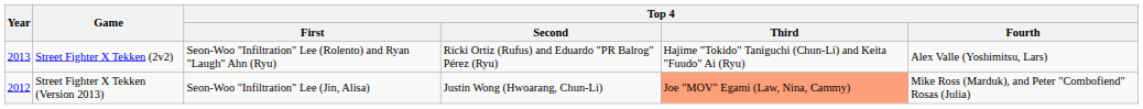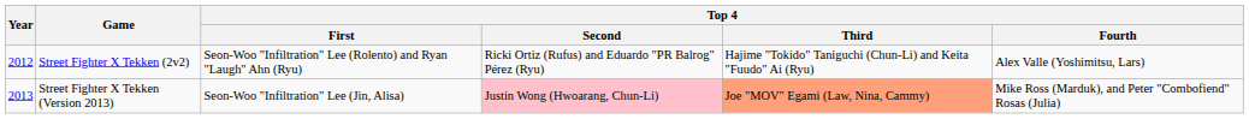Street Fighter X Tekken (2v2) | Year: 2013 -> 2012
Street Fighter X Tekken (Version 2013) | Year: 2012 -> 2013
Street Fighter X Tekken (Version 2013) | Top 4 / Second: no background -> pink background
